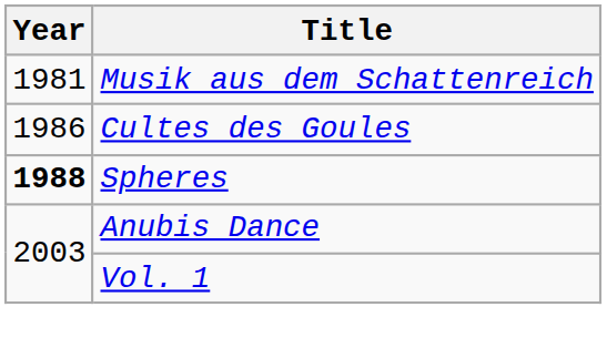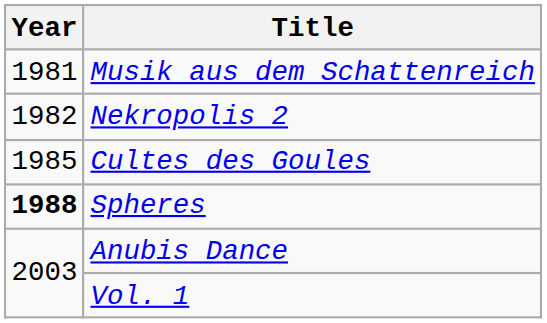+ row: 1982 | Nekropolis 2
Cultes des Goules | Year: 1986 -> 1985
